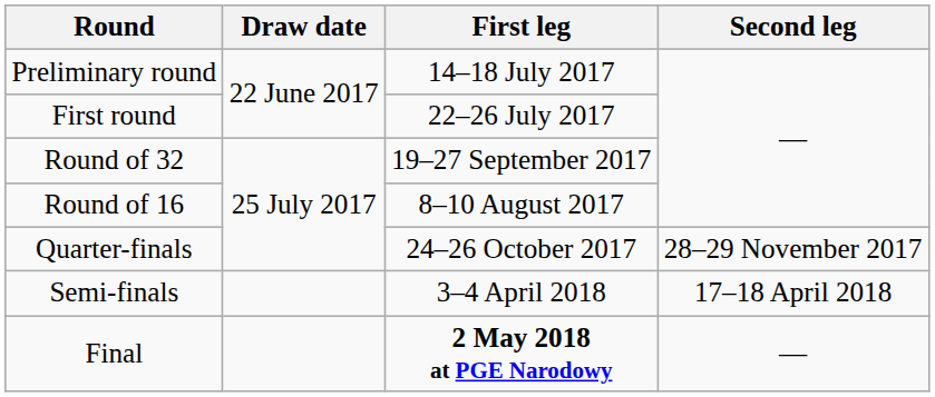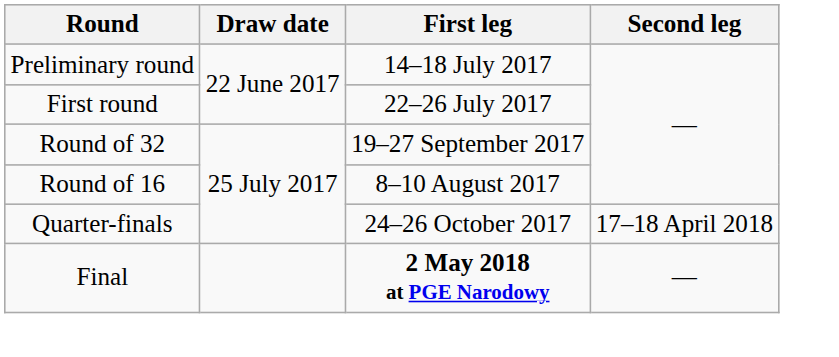Quarter-finals | Second leg: 28–29 November 2017 -> 17–18 April 2018
- row: Semi-finals | 3–4 April 2018 | 17–18 April 2018
